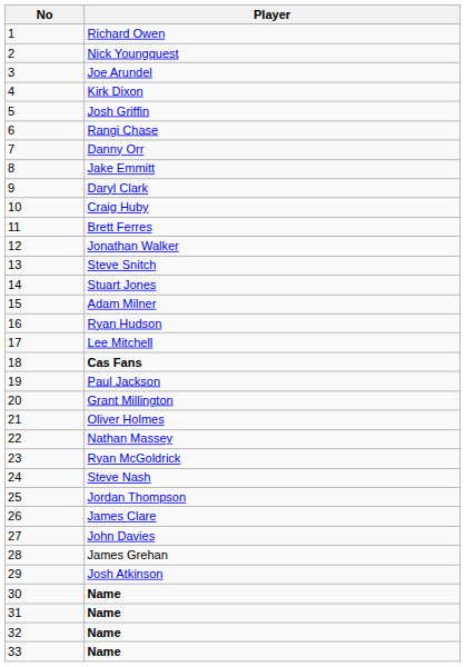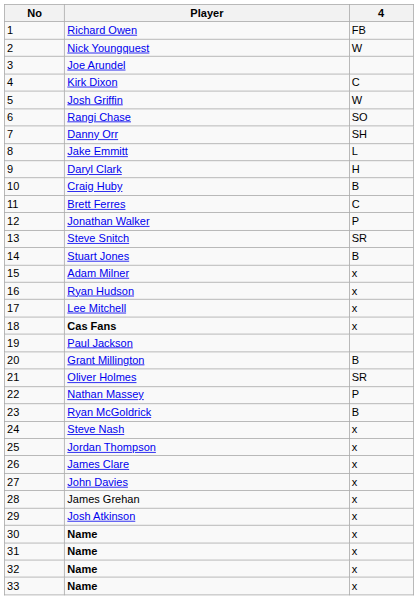+ column: 4 | FB | W | C | W | SO | SH | L | H | B | C | P | SR | B | x | x | x | x | B | SR | P | B | x | x | x | x | x | x | x | x | x | x
